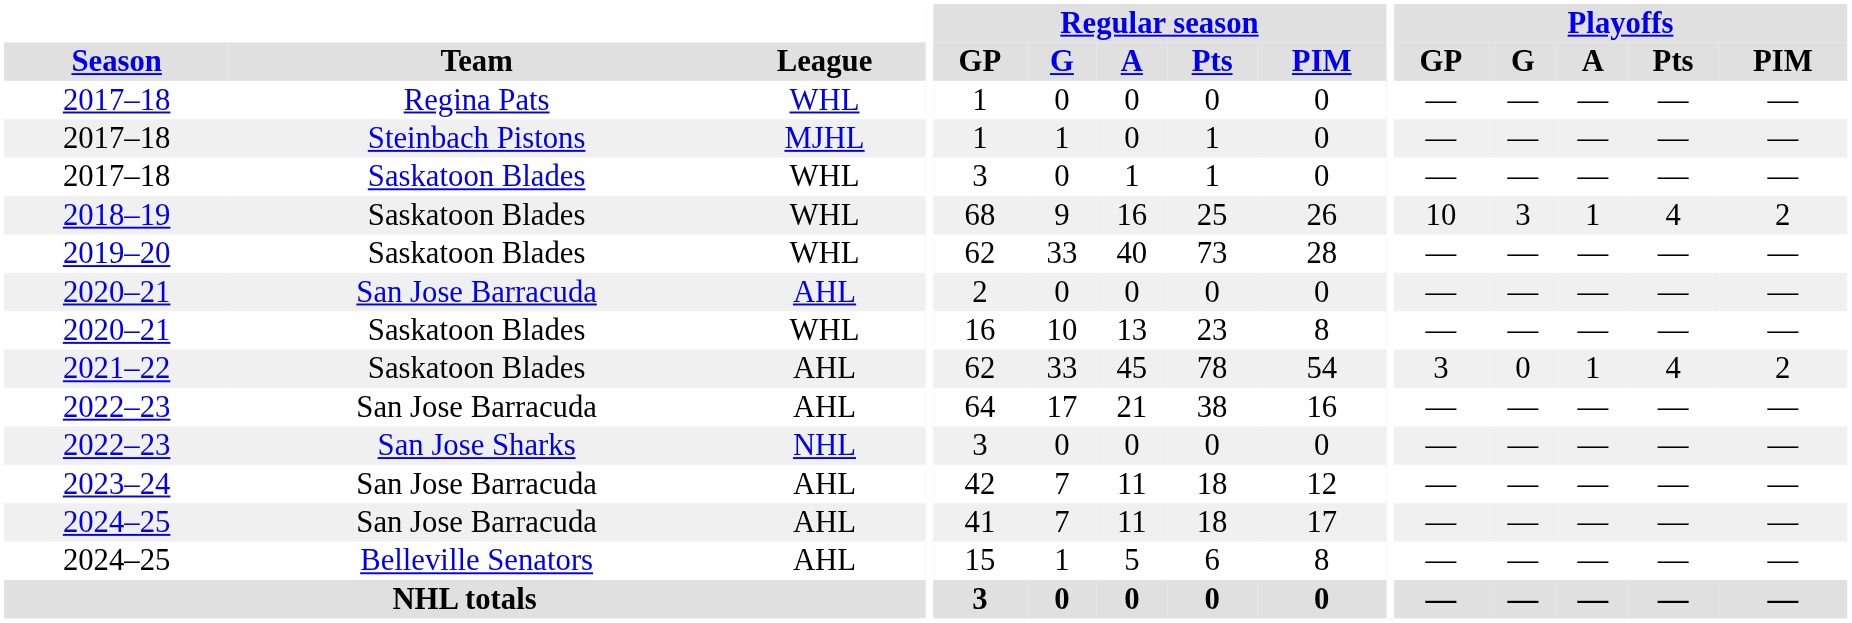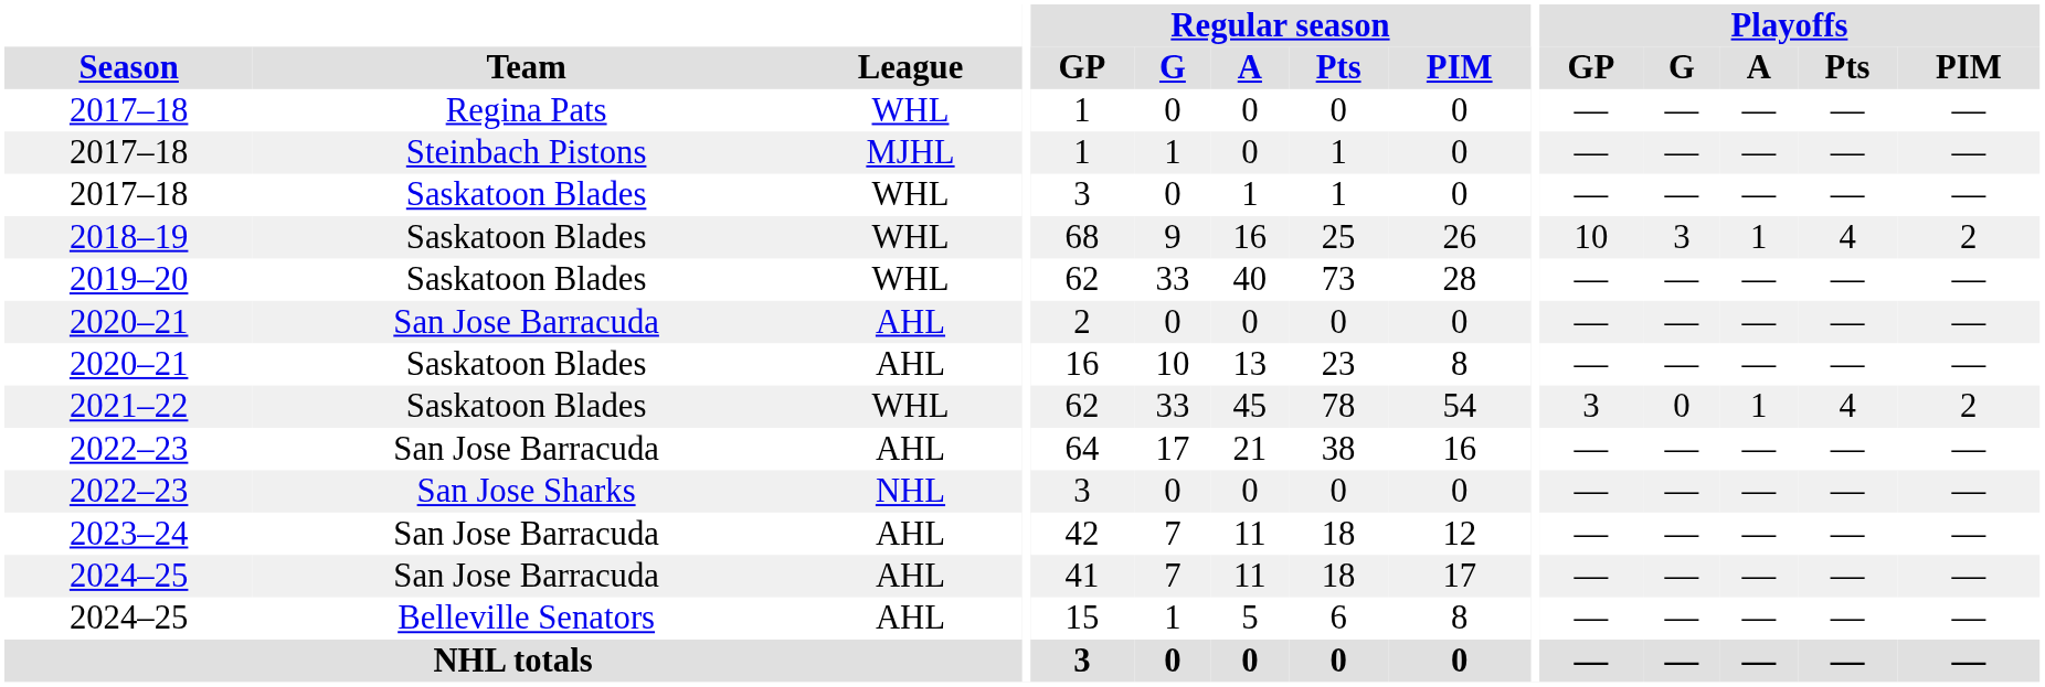2020–21 / Saskatoon Blades | League: WHL -> AHL
2021–22 | League: AHL -> WHL
